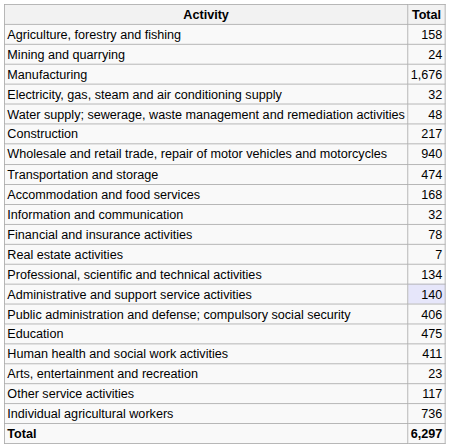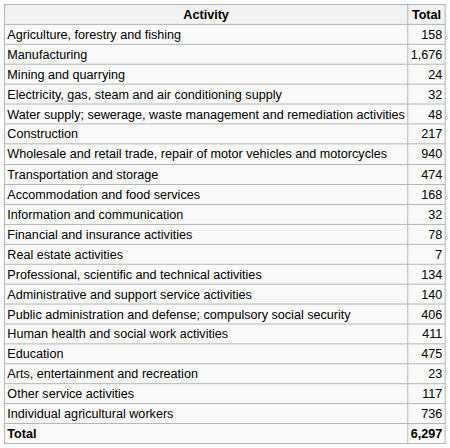rows swapped: Mining and quarrying <-> Manufacturing
Administrative and support service activities | Total: lavender background -> no background
rows swapped: Education <-> Human health and social work activities
